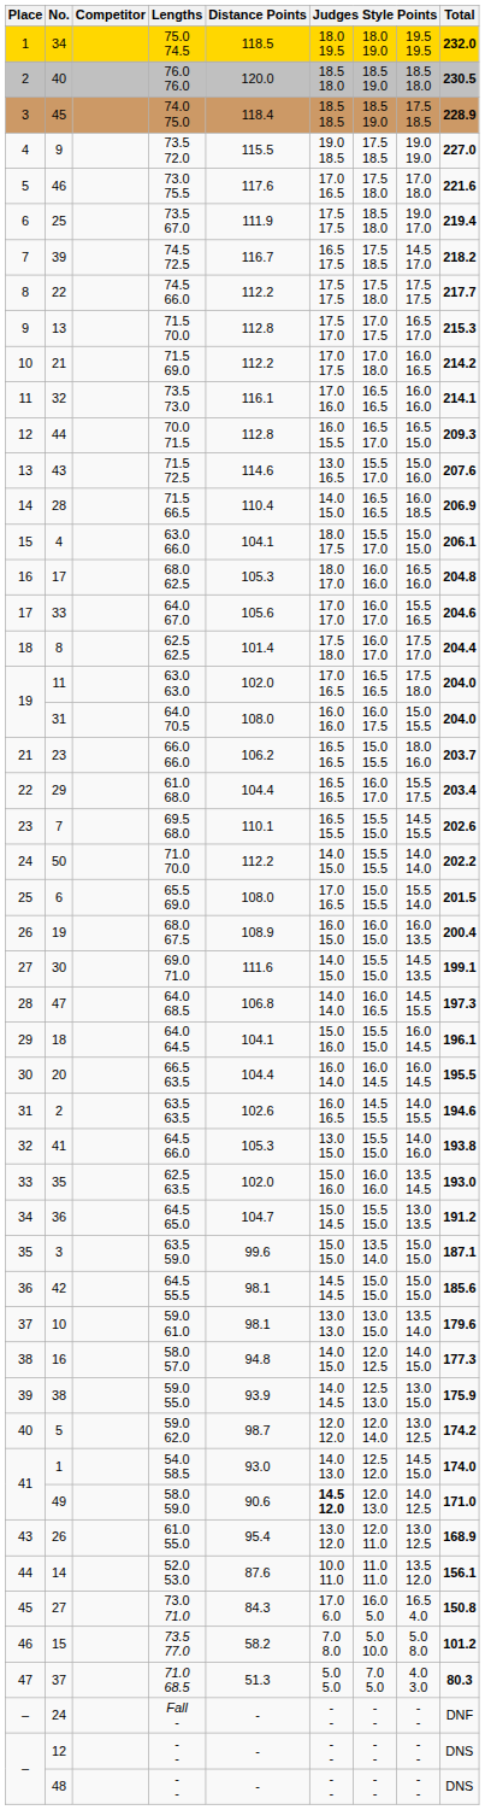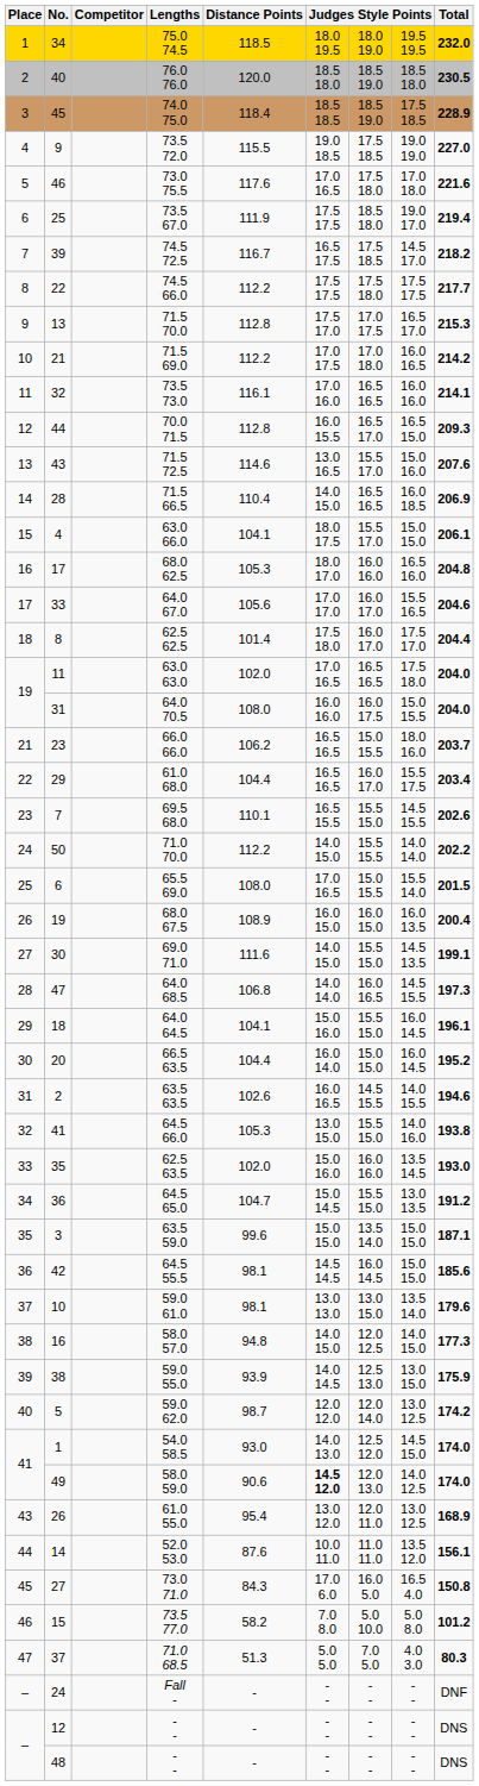20 | column 7: 16.0 14.5 -> 15.0 15.0
20 | Total: 195.5 -> 195.2
42 | column 7: 15.0 15.0 -> 16.0 14.5
49 | Total: 171.0 -> 174.0
